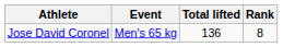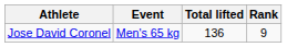Jose David Coronel | Rank: 8 -> 9
